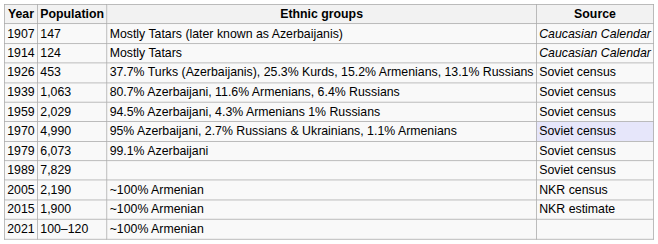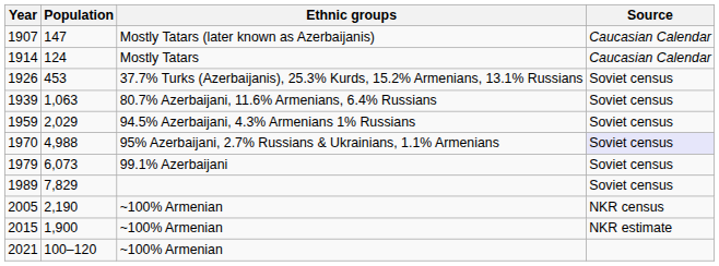1970 | Population: 4,990 -> 4,988
